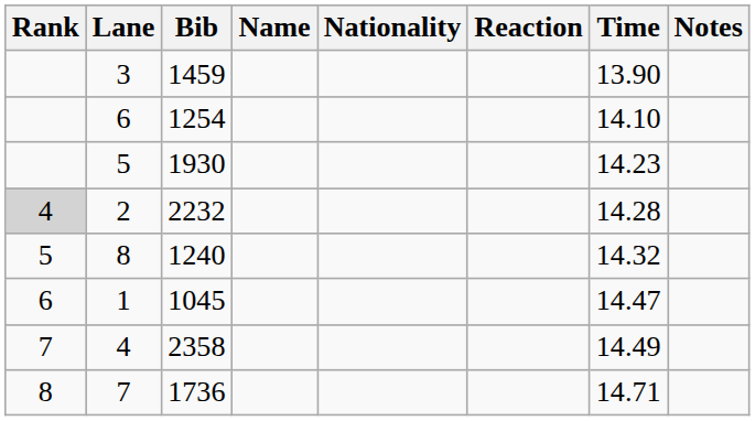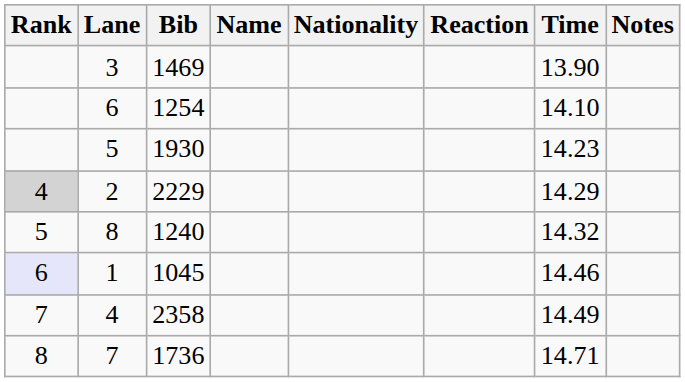3 | Bib: 1459 -> 1469
2 | Bib: 2232 -> 2229
2 | Time: 14.28 -> 14.29
1 | Rank: no background -> lavender background
1 | Time: 14.47 -> 14.46
